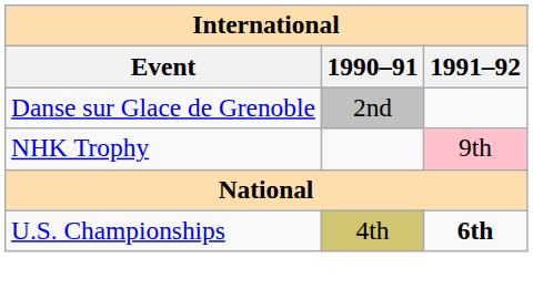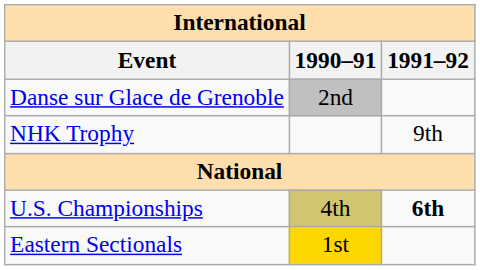NHK Trophy | 1991–92: pink background -> no background
+ row: Eastern Sectionals | 1st
